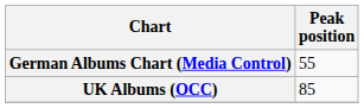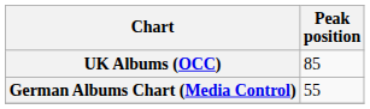rows swapped: UK Albums (OCC) <-> German Albums Chart (Media Control)
